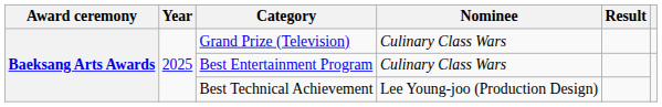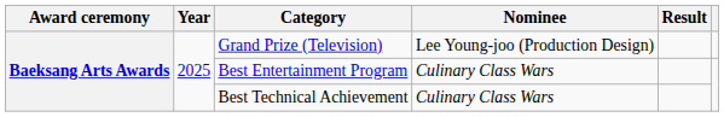Grand Prize (Television) | Nominee: Culinary Class Wars -> Lee Young-joo (Production Design)
Best Technical Achievement | Nominee: Lee Young-joo (Production Design) -> Culinary Class Wars
